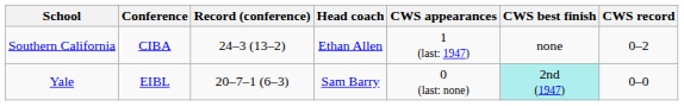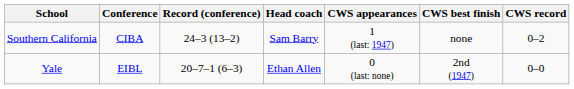Southern California | Head coach: Ethan Allen -> Sam Barry
Yale | Head coach: Sam Barry -> Ethan Allen
Yale | CWS best finish: paleturquoise background -> no background
